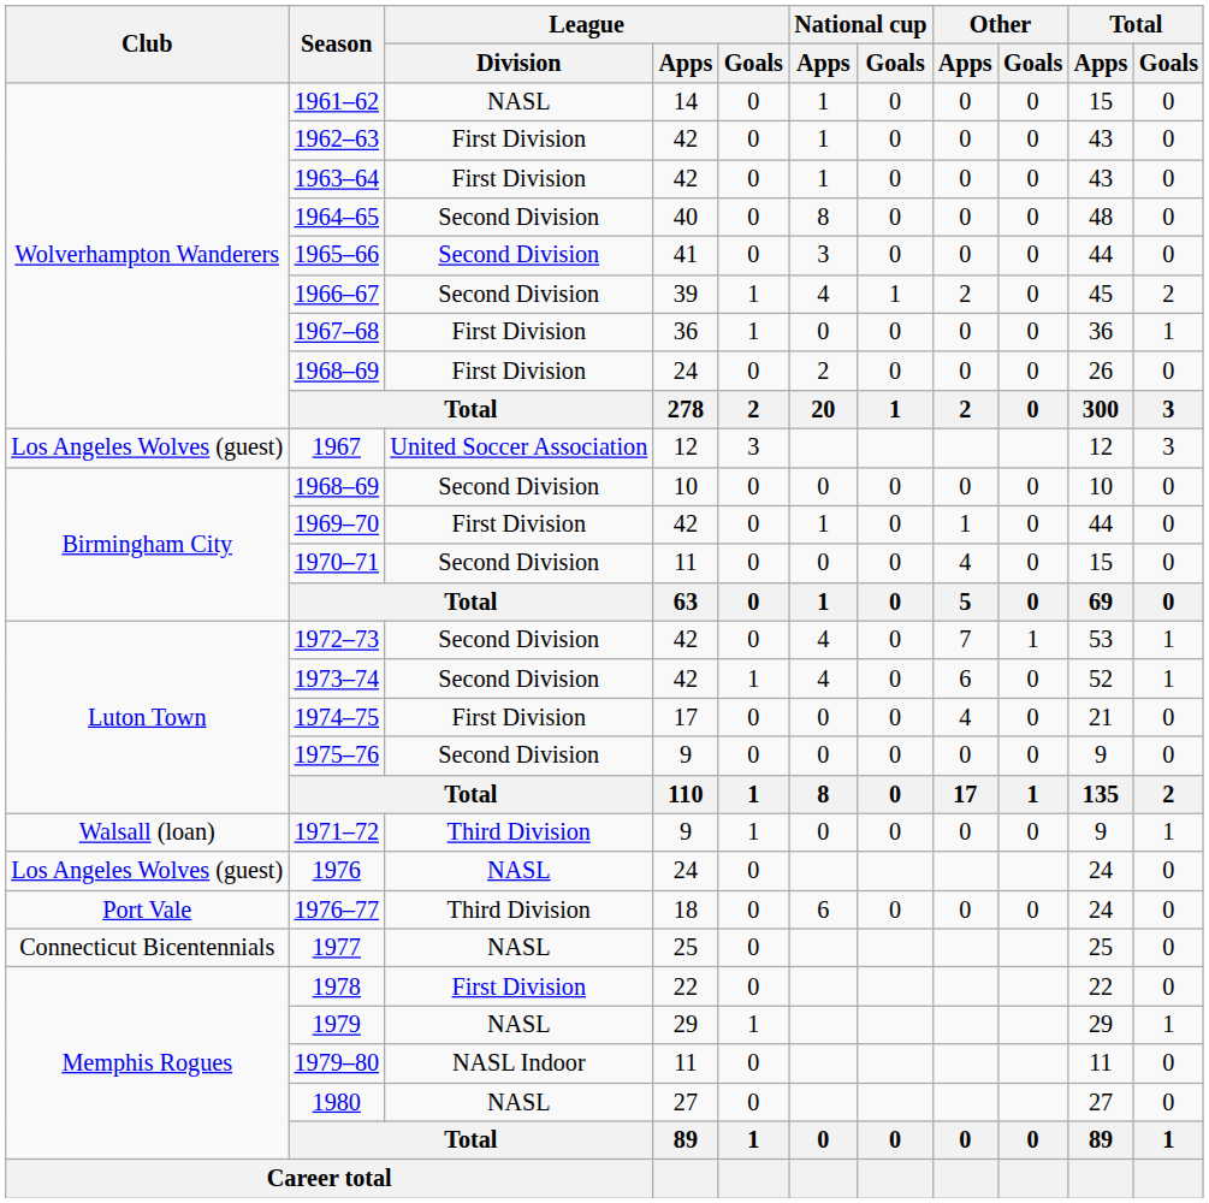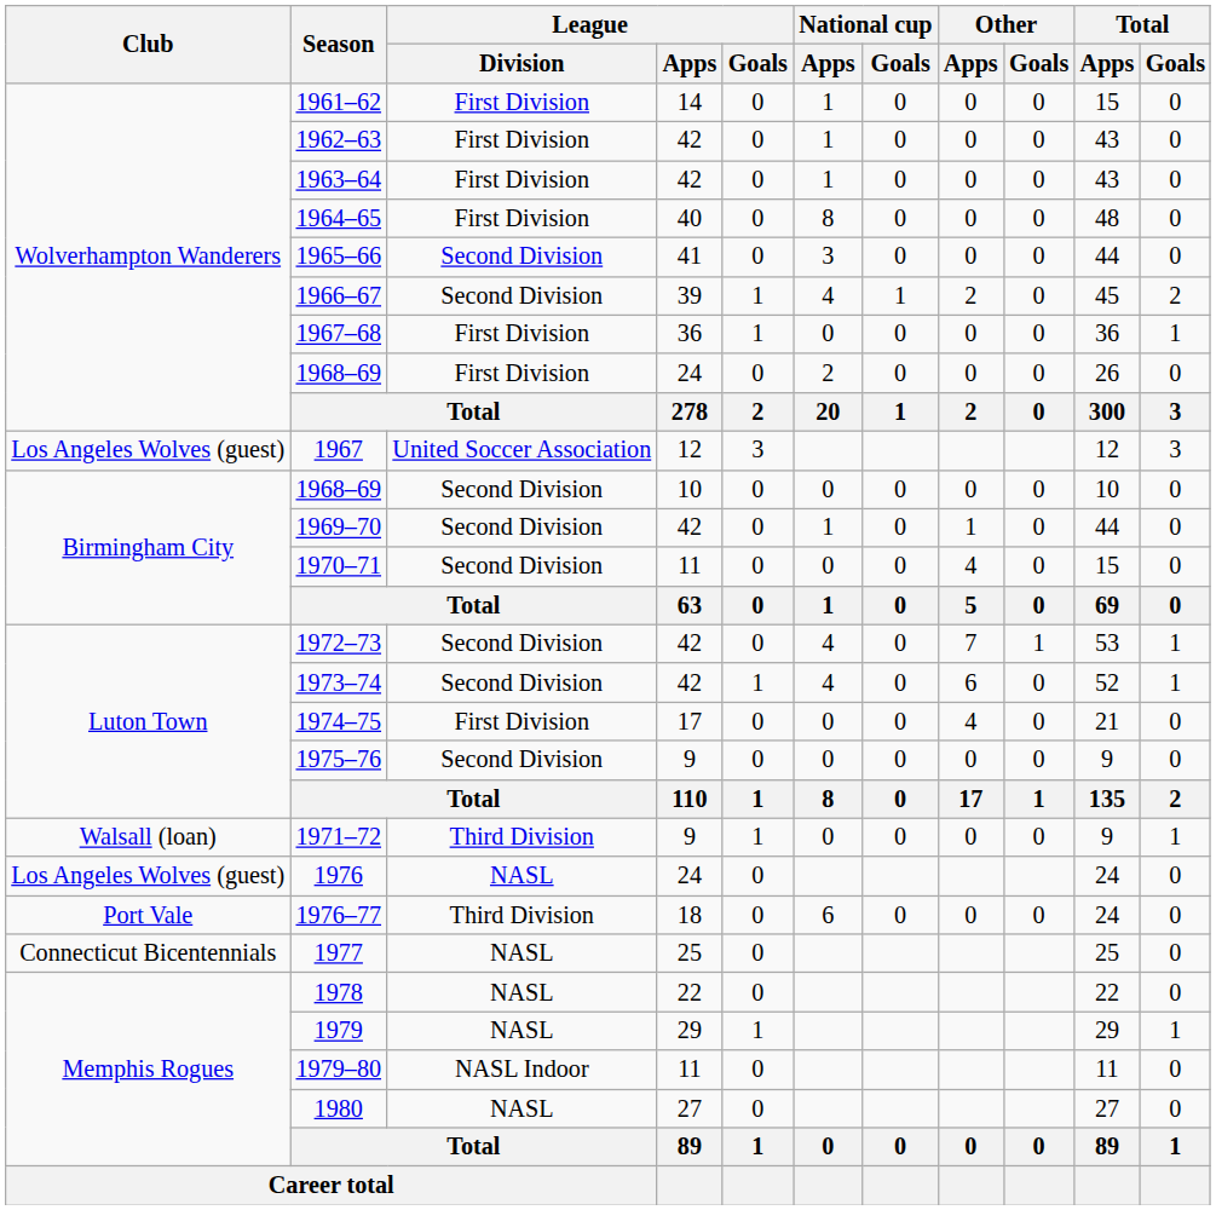1961–62 | League / Division: NASL -> First Division
1964–65 | League / Division: Second Division -> First Division
1969–70 | League / Division: First Division -> Second Division
1978 | League / Division: First Division -> NASL
